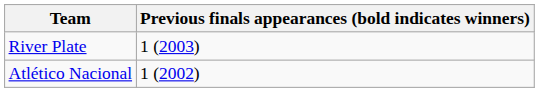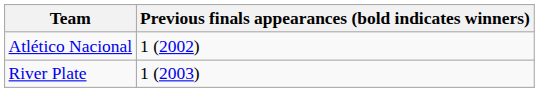rows swapped: Atlético Nacional <-> River Plate
